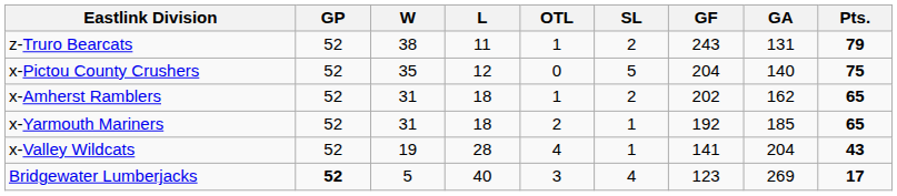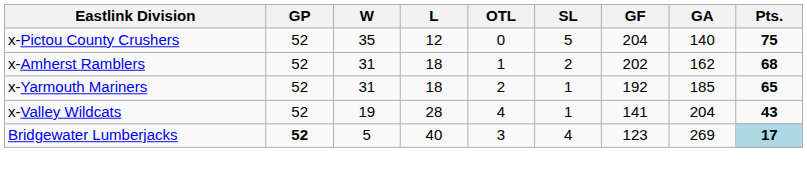- row: z-Truro Bearcats | 52 | 38 | 11 | 1 | 2 | 243 | 131 | 79
x-Amherst Ramblers | Pts.: 65 -> 68
Bridgewater Lumberjacks | Pts.: no background -> lightblue background
